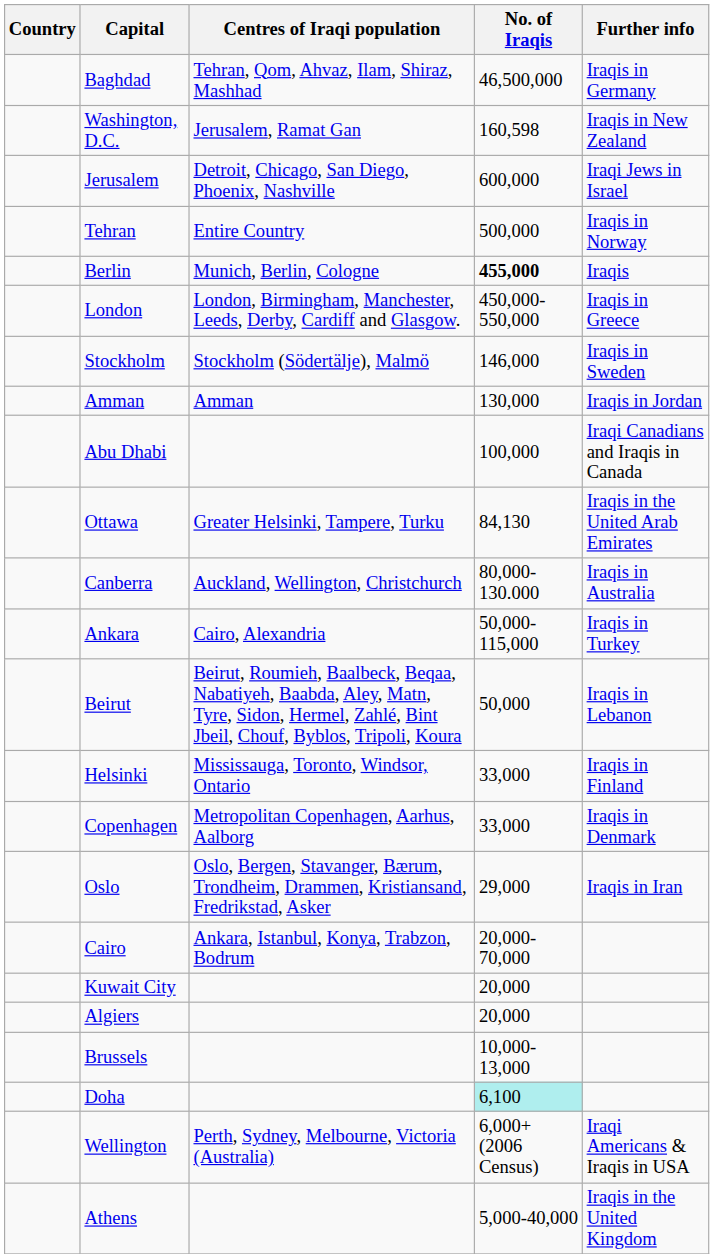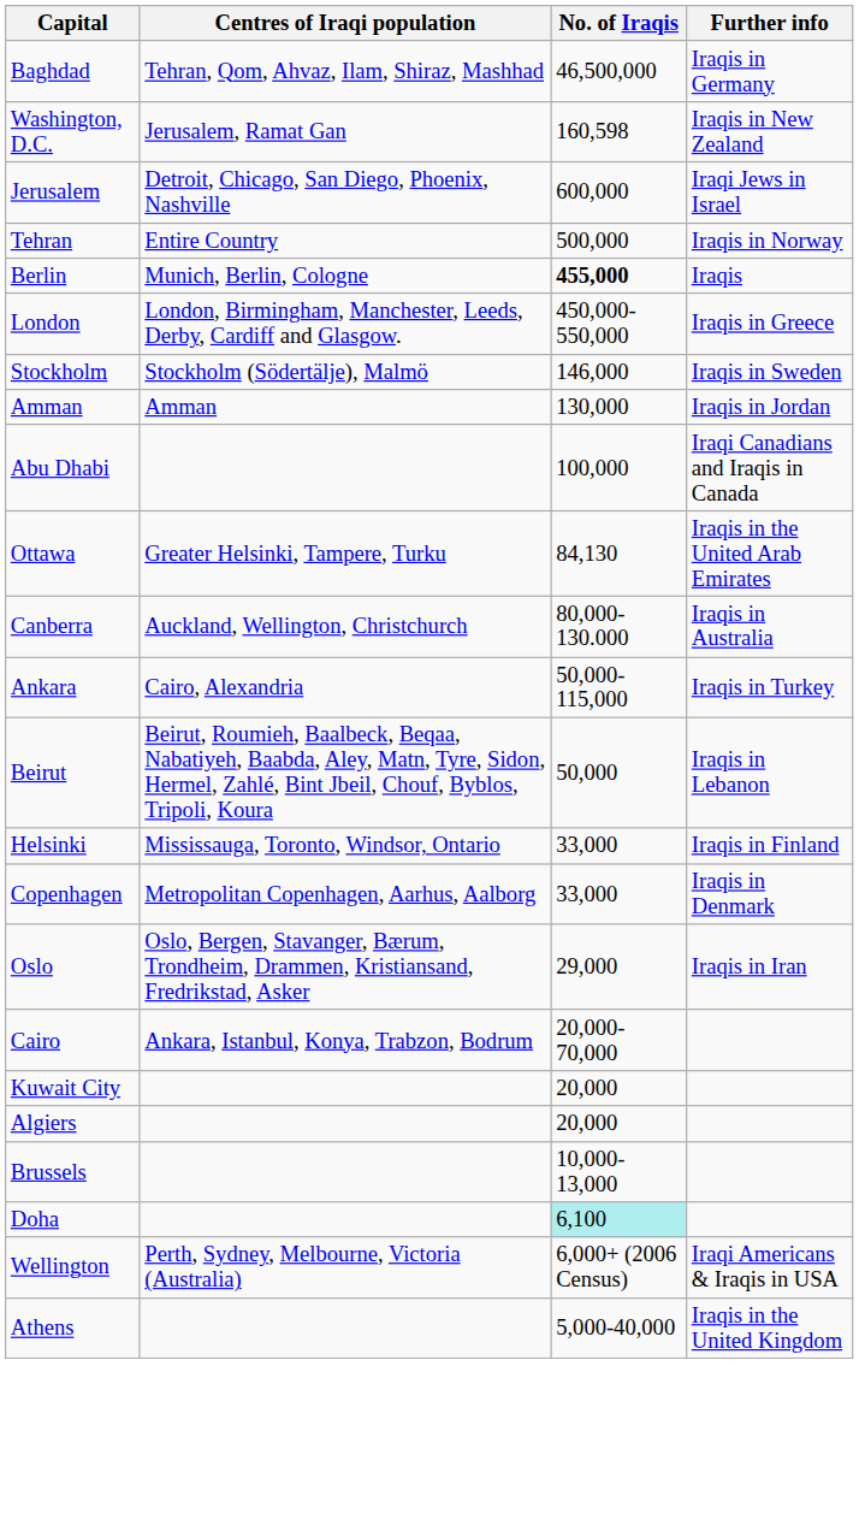- column: Country
